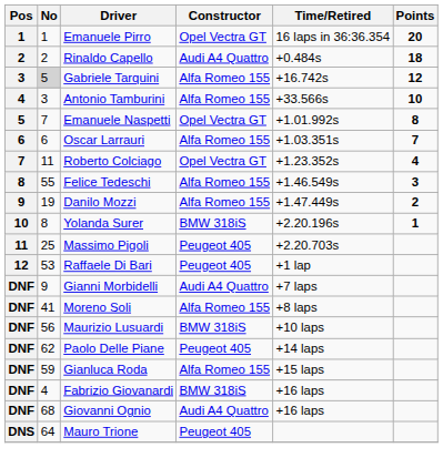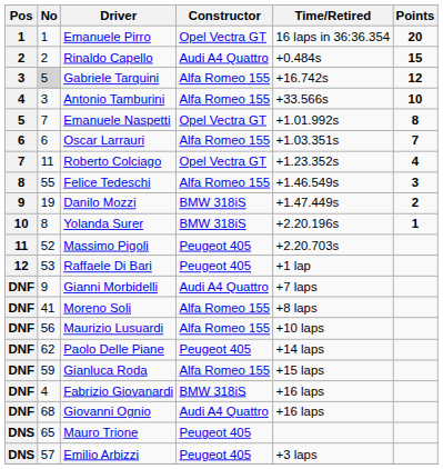Rinaldo Capello | Points: 18 -> 15
Danilo Mozzi | Constructor: Alfa Romeo 155 -> BMW 318iS
Massimo Pigoli | No: 25 -> 52
Maurizio Lusuardi | Constructor: BMW 318iS -> Alfa Romeo 155
Mauro Trione | No: 64 -> 65
+ row: DNS | 57 | Emilio Arbizzi | Peugeot 405 | +3 laps
